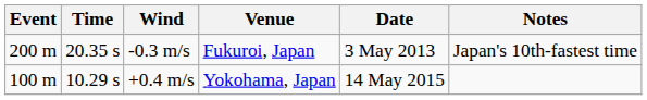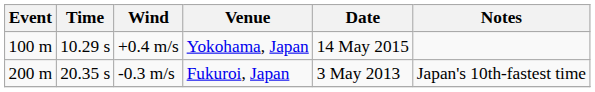rows swapped: +0.4 m/s <-> -0.3 m/s
